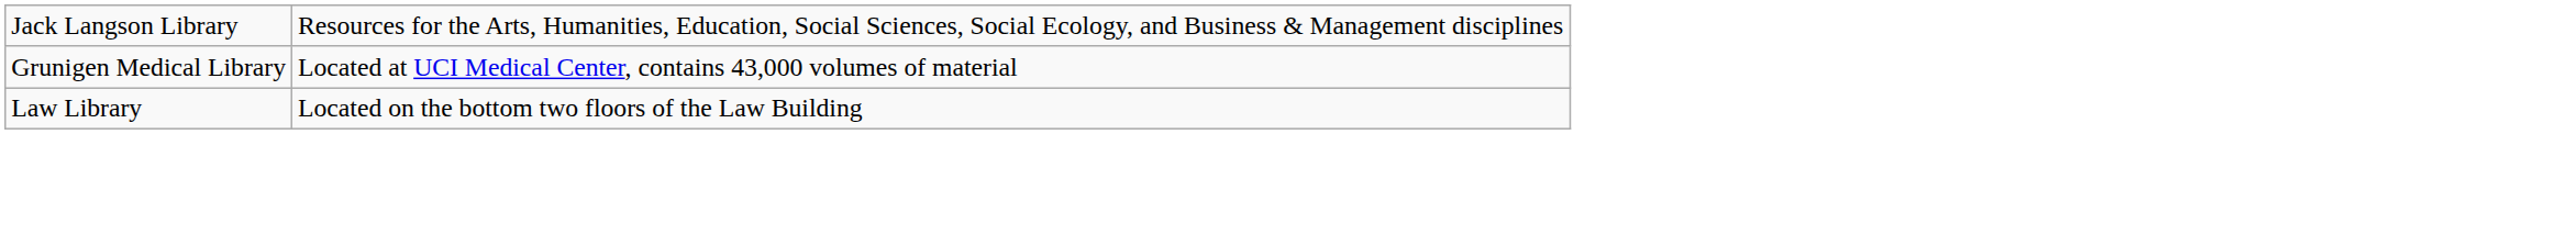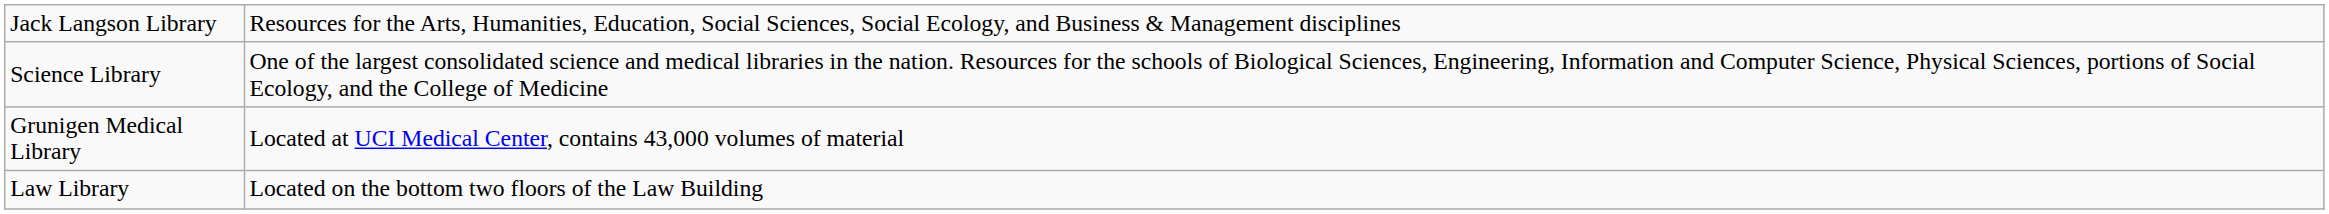+ row: Science Library | One of the largest consolidated science and medical libraries in the nation. Resources for the schools of Biological Sciences, Engineering, Information and Computer Science, Physical Sciences, portions of Social Ecology, and the College of Medicine
